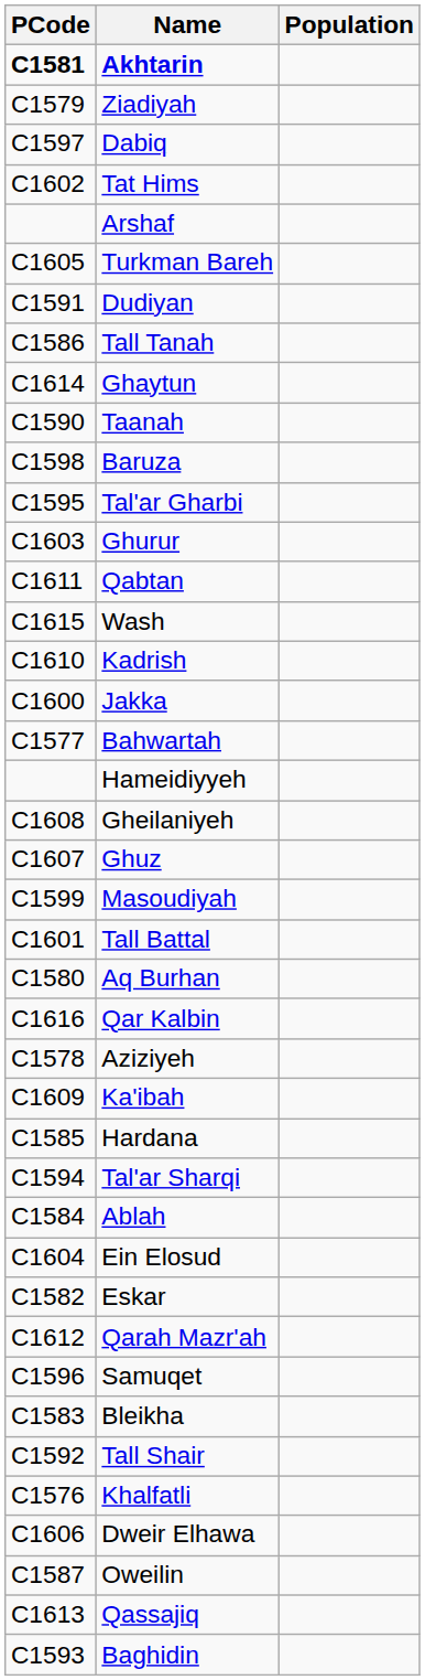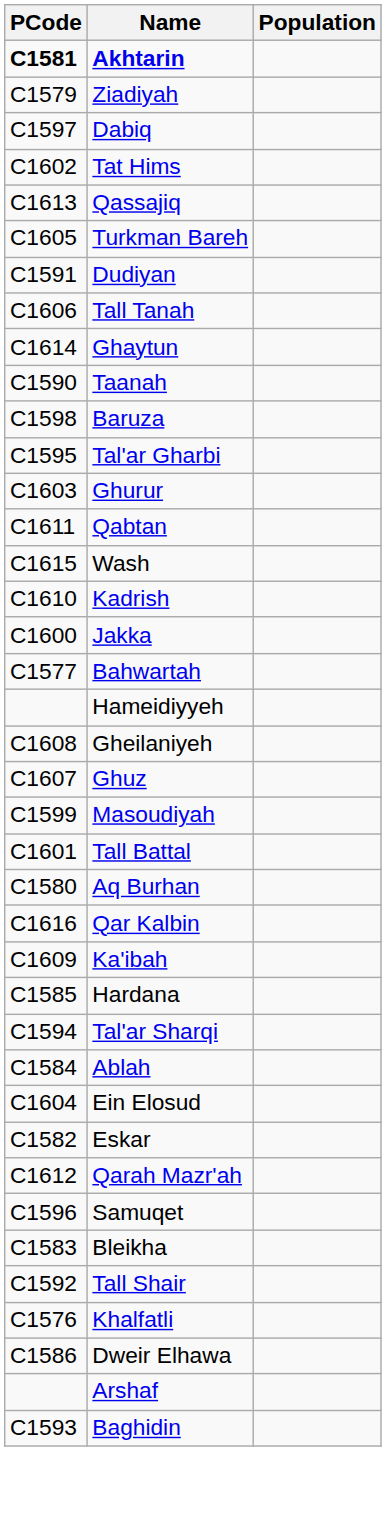rows swapped: Arshaf <-> Qassajiq
Tall Tanah | PCode: C1586 -> C1606
- row: C1578 | Aziziyeh
Dweir Elhawa | PCode: C1606 -> C1586
- row: C1587 | Oweilin
